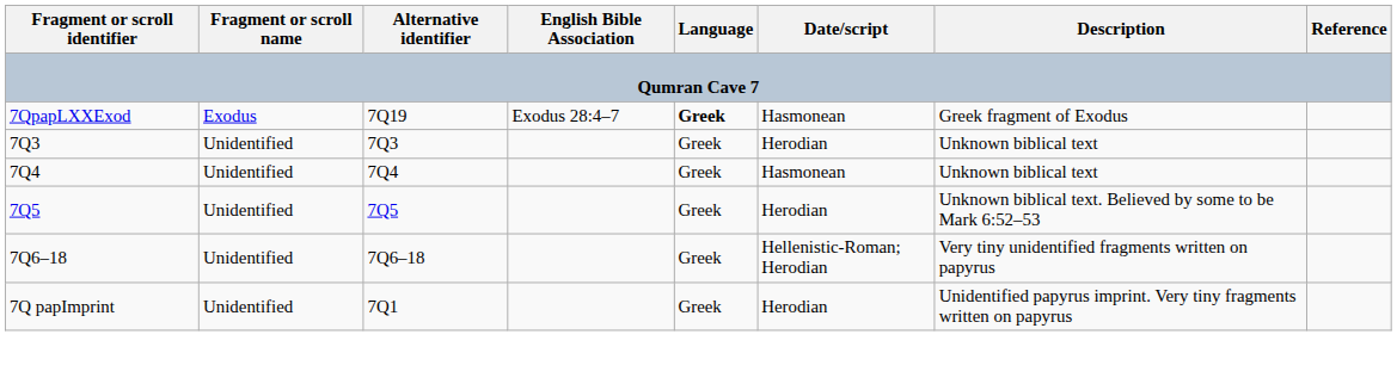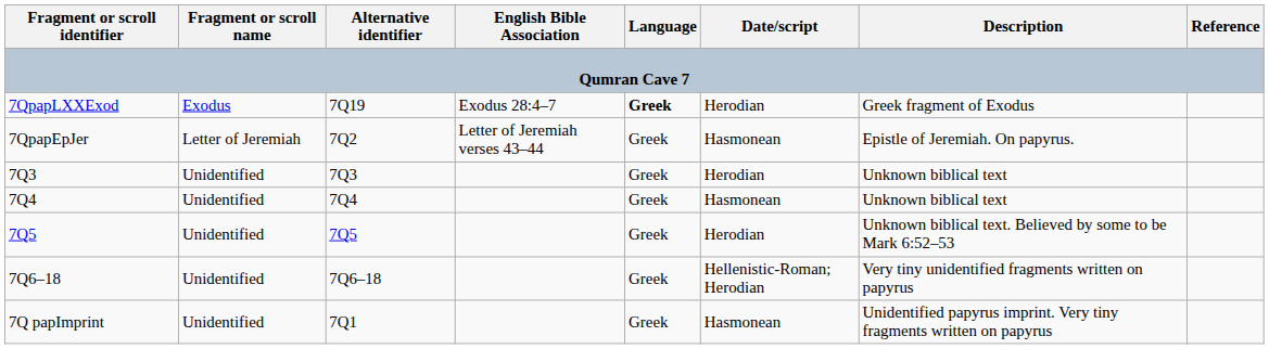7QpapLXXExod | Date/script: Hasmonean -> Herodian
+ row: 7QpapEpJer | Letter of Jeremiah | 7Q2 | Letter of Jeremiah verses 43–44 | Greek | Hasmonean | Epistle of Jeremiah. On papyrus.
7Q papImprint | Date/script: Herodian -> Hasmonean
